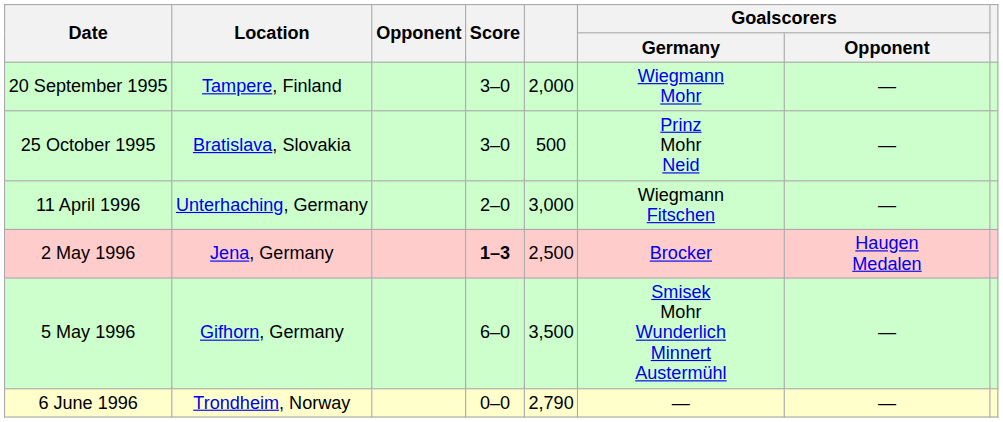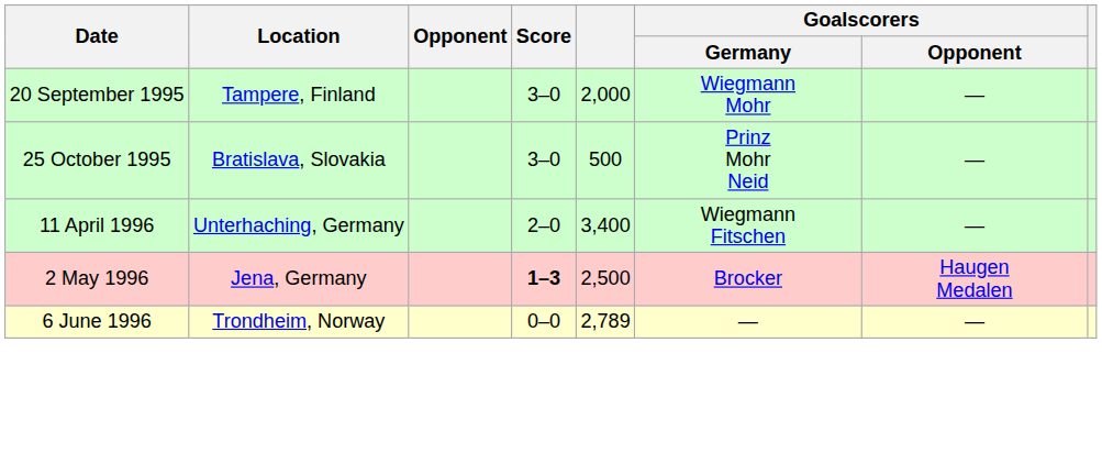11 April 1996 | column 5: 3,000 -> 3,400
- row: 5 May 1996 | Gifhorn, Germany | 6–0 | 3,500 | Smisek Mohr Wunderlich Minnert Austermühl | —
6 June 1996 | column 5: 2,790 -> 2,789
